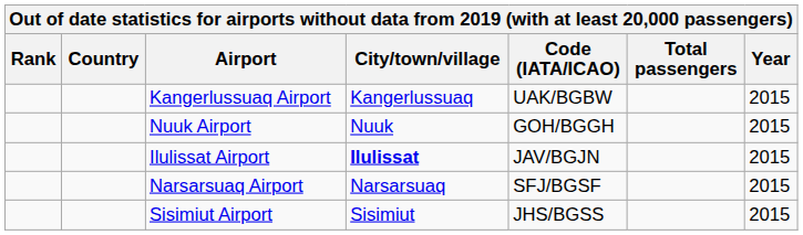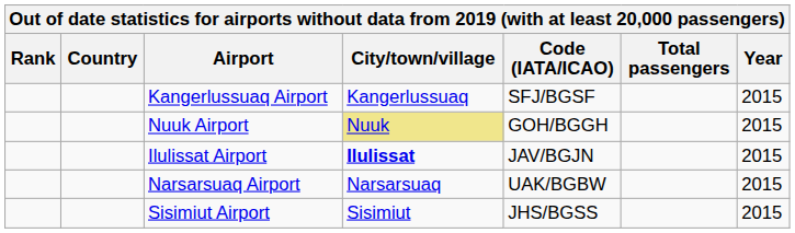Kangerlussuaq Airport | Code (IATA/ICAO): UAK/BGBW -> SFJ/BGSF
Nuuk Airport | City/town/village: no background -> khaki background
Narsarsuaq Airport | Code (IATA/ICAO): SFJ/BGSF -> UAK/BGBW
